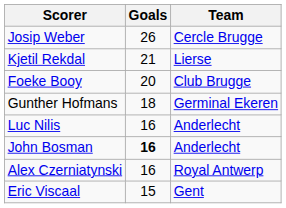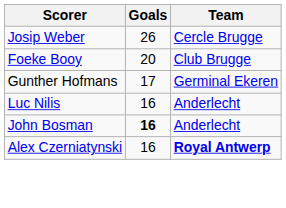- row: Kjetil Rekdal | 21 | Lierse
Gunther Hofmans | Goals: 18 -> 17
Alex Czerniatynski | Team: normal -> bold
- row: Eric Viscaal | 15 | Gent
